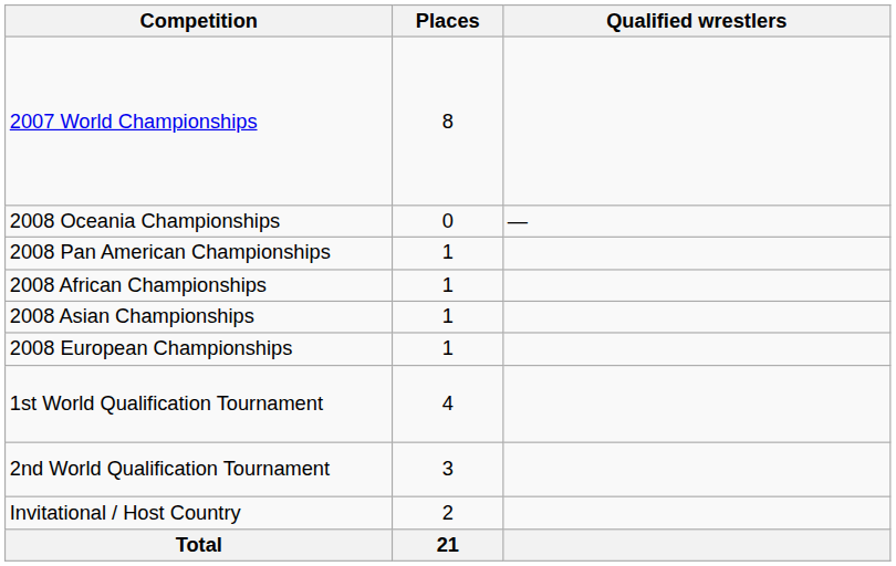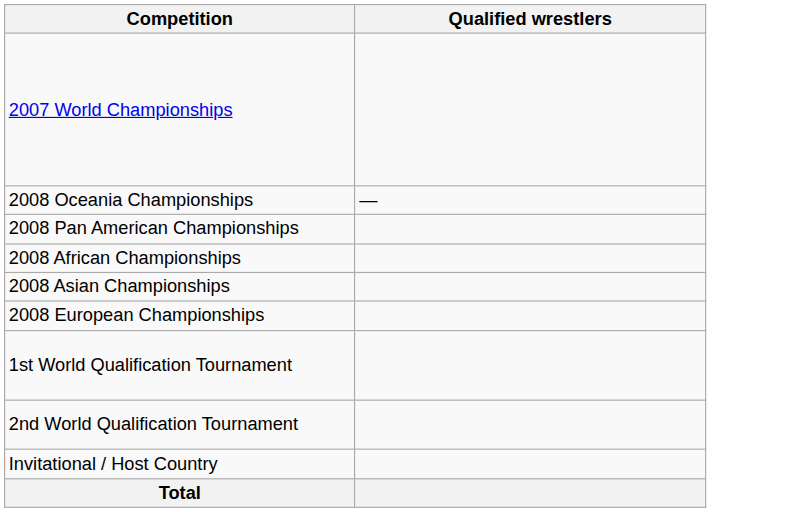- column: Places | 8 | 0 | 1 | 1 | 1 | 1 | 4 | 3 | 2 | 21
